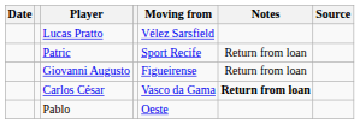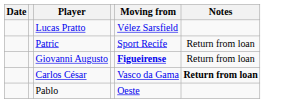- column: Source
Giovanni Augusto | Moving from: normal -> bold
